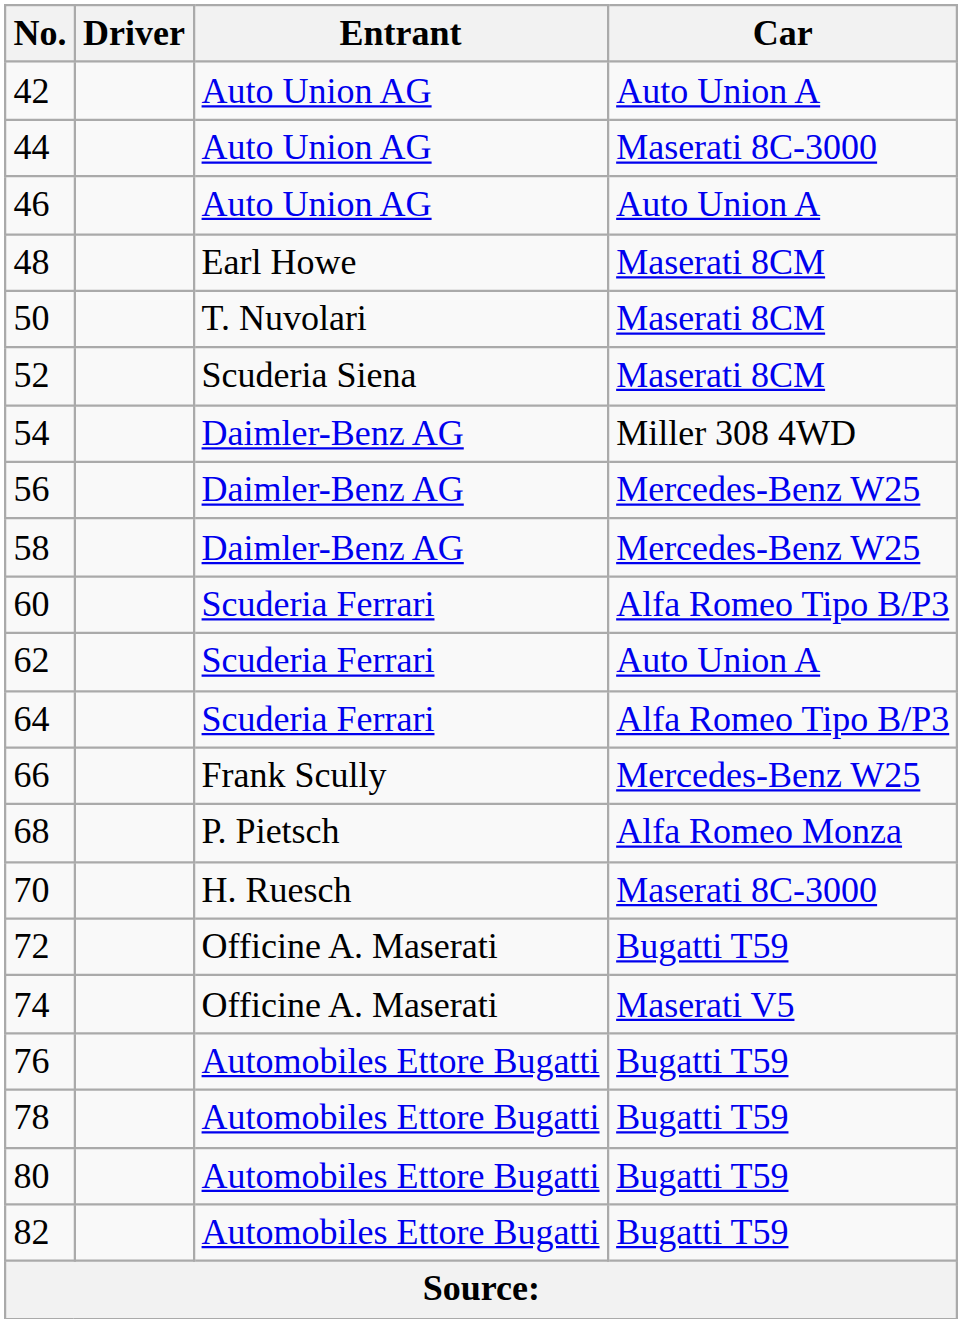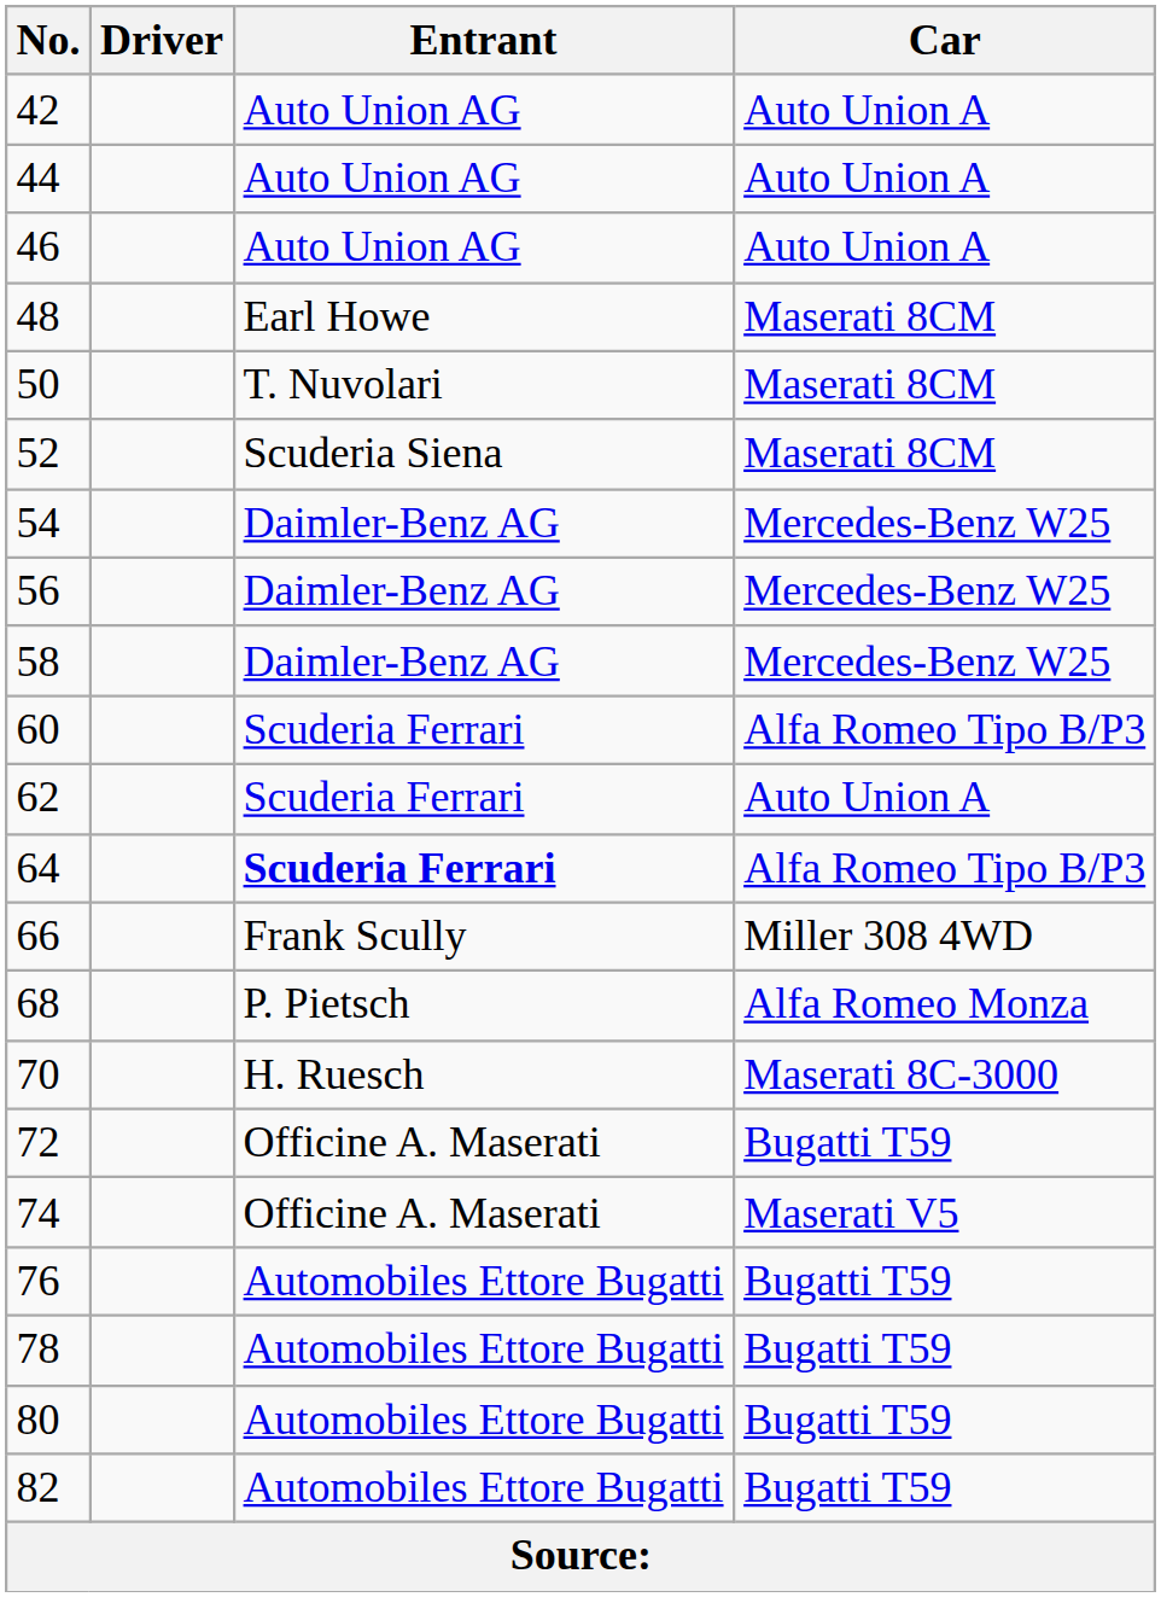44 | Car: Maserati 8C-3000 -> Auto Union A
54 | Car: Miller 308 4WD -> Mercedes-Benz W25
64 | Entrant: normal -> bold
66 | Car: Mercedes-Benz W25 -> Miller 308 4WD
